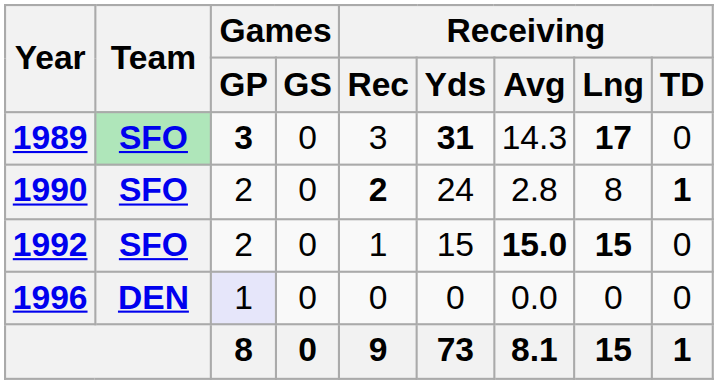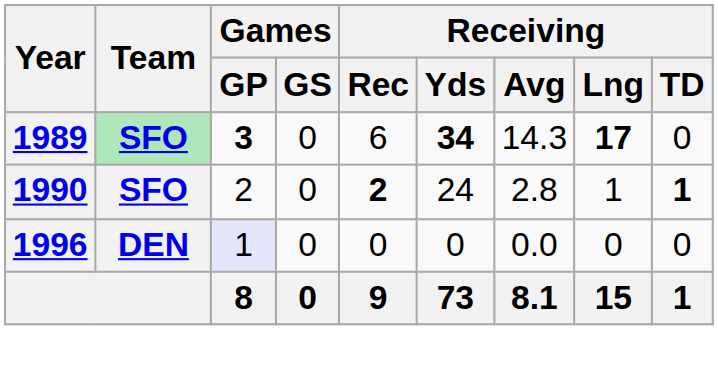1989 | Receiving / Rec: 3 -> 6
1989 | Receiving / Yds: 31 -> 34
1990 | Receiving / Lng: 8 -> 1
- row: 1992 | SFO | 2 | 0 | 1 | 15 | 15.0 | 15 | 0
